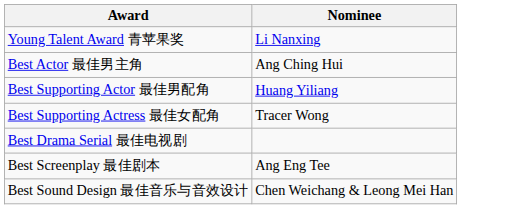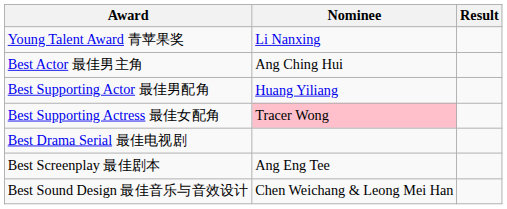+ column: Result
Best Supporting Actress 最佳女配角 | Nominee: no background -> pink background
